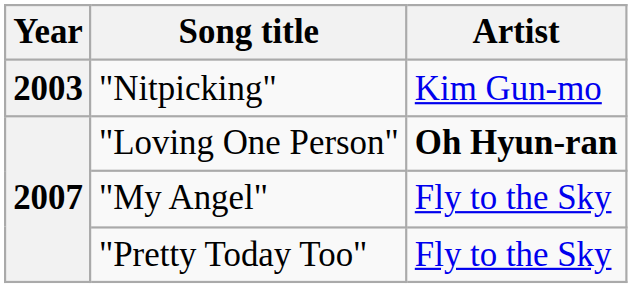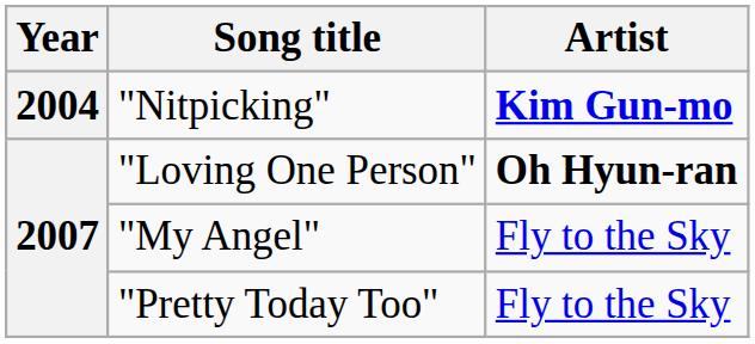"Nitpicking" | Year: 2003 -> 2004
"Nitpicking" | Artist: normal -> bold
